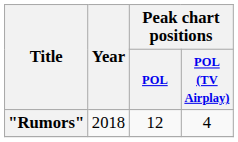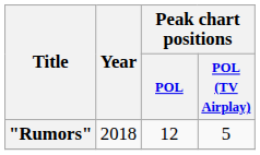"Rumors" | Peak chart positions / POL (TV Airplay): 4 -> 5
